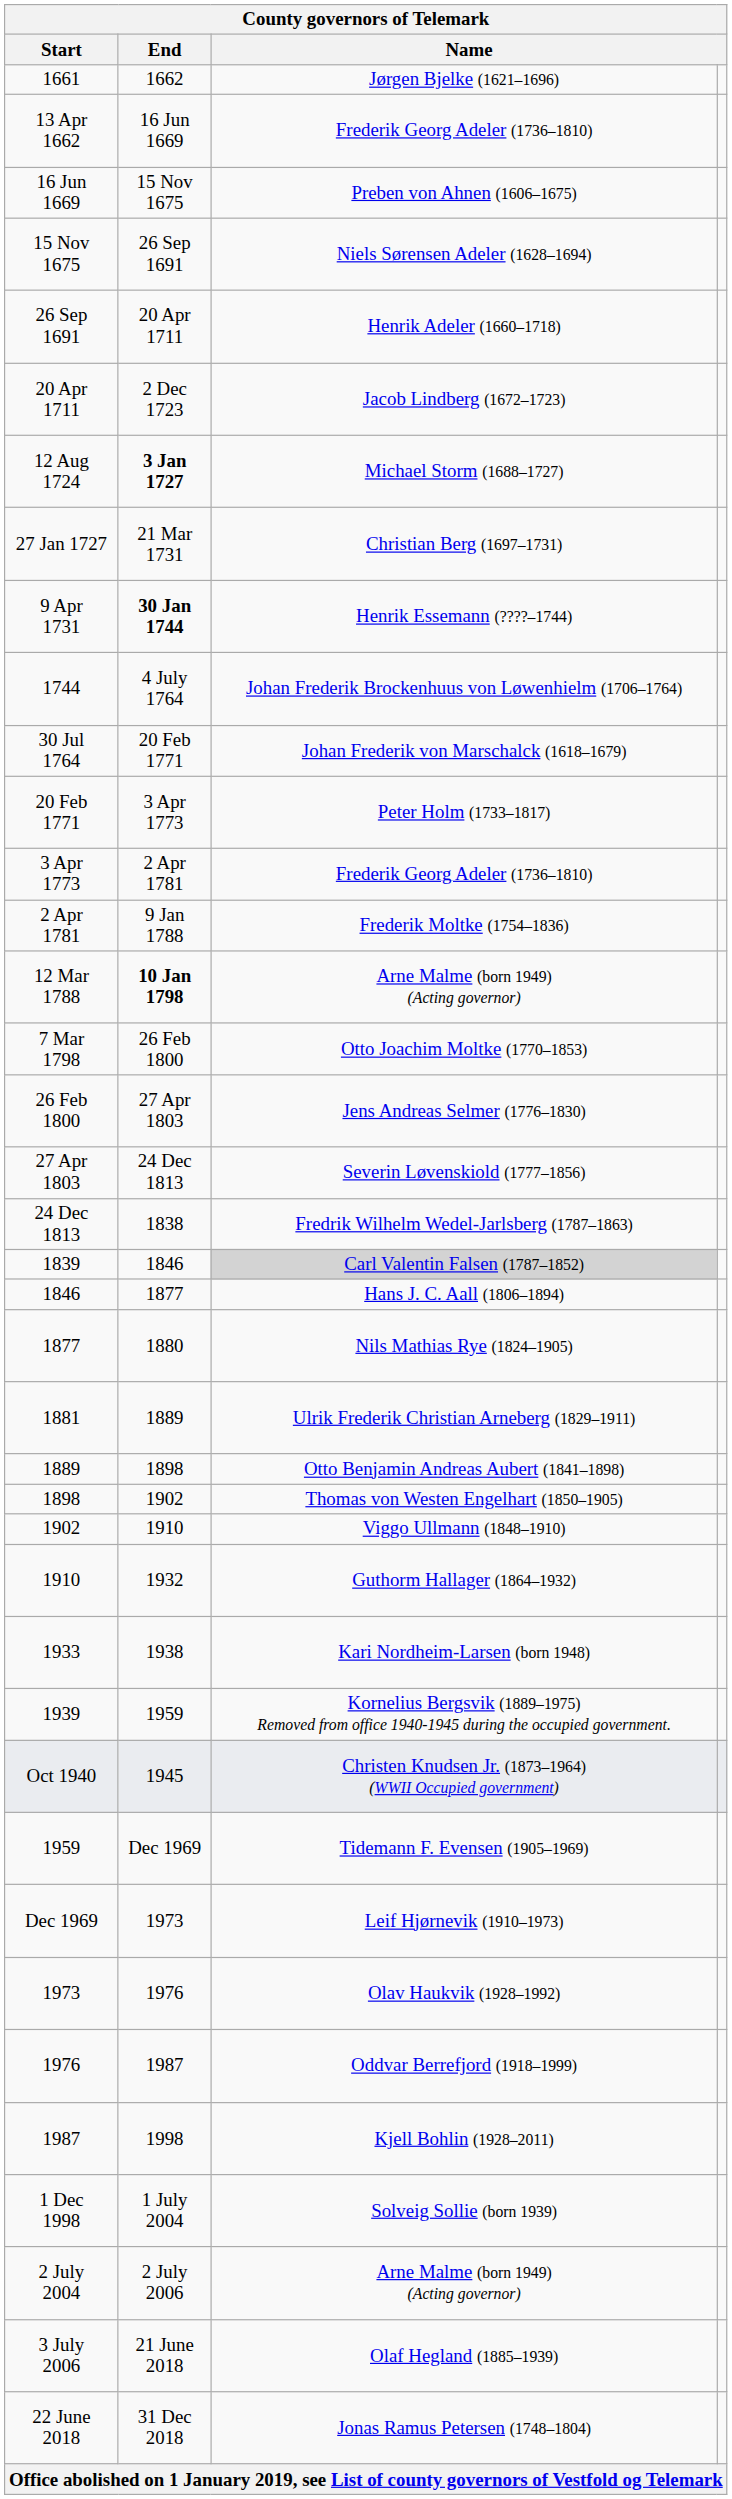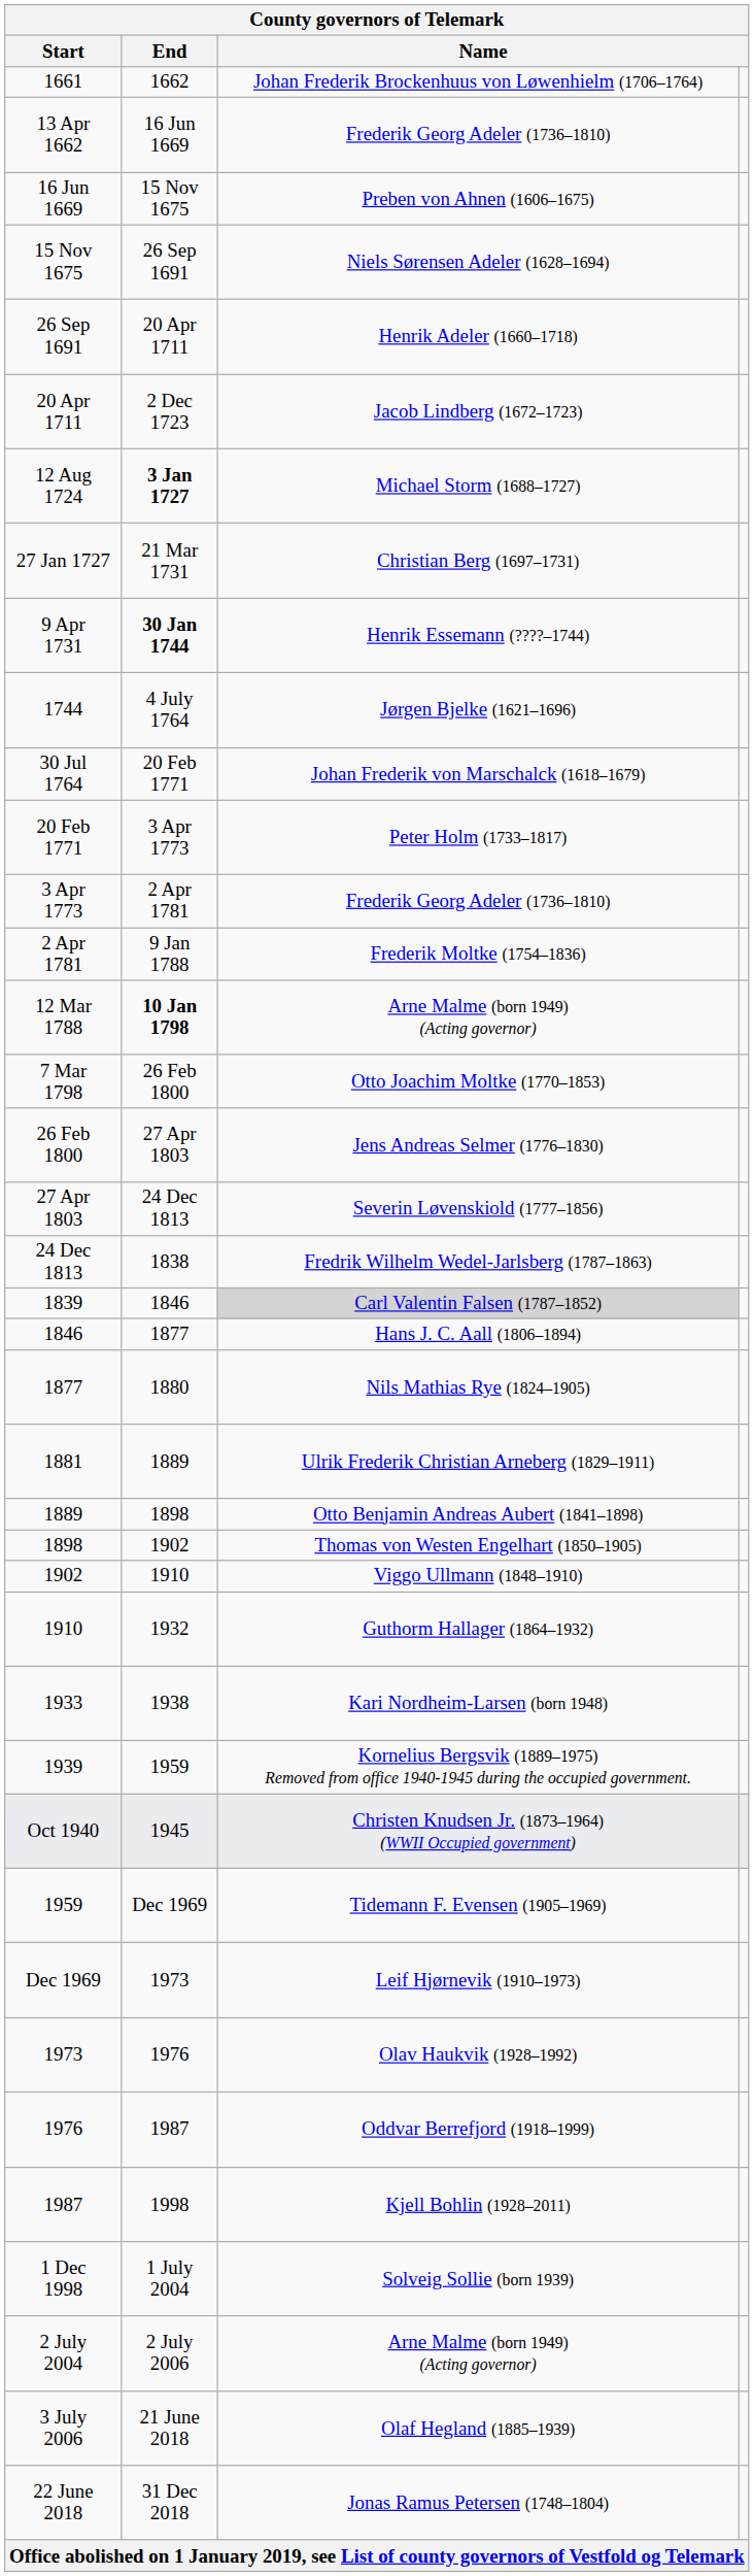1661 | column 3: Jørgen Bjelke (1621–1696) -> Johan Frederik Brockenhuus von Løwenhielm (1706–1764)
1744 | column 3: Johan Frederik Brockenhuus von Løwenhielm (1706–1764) -> Jørgen Bjelke (1621–1696)
